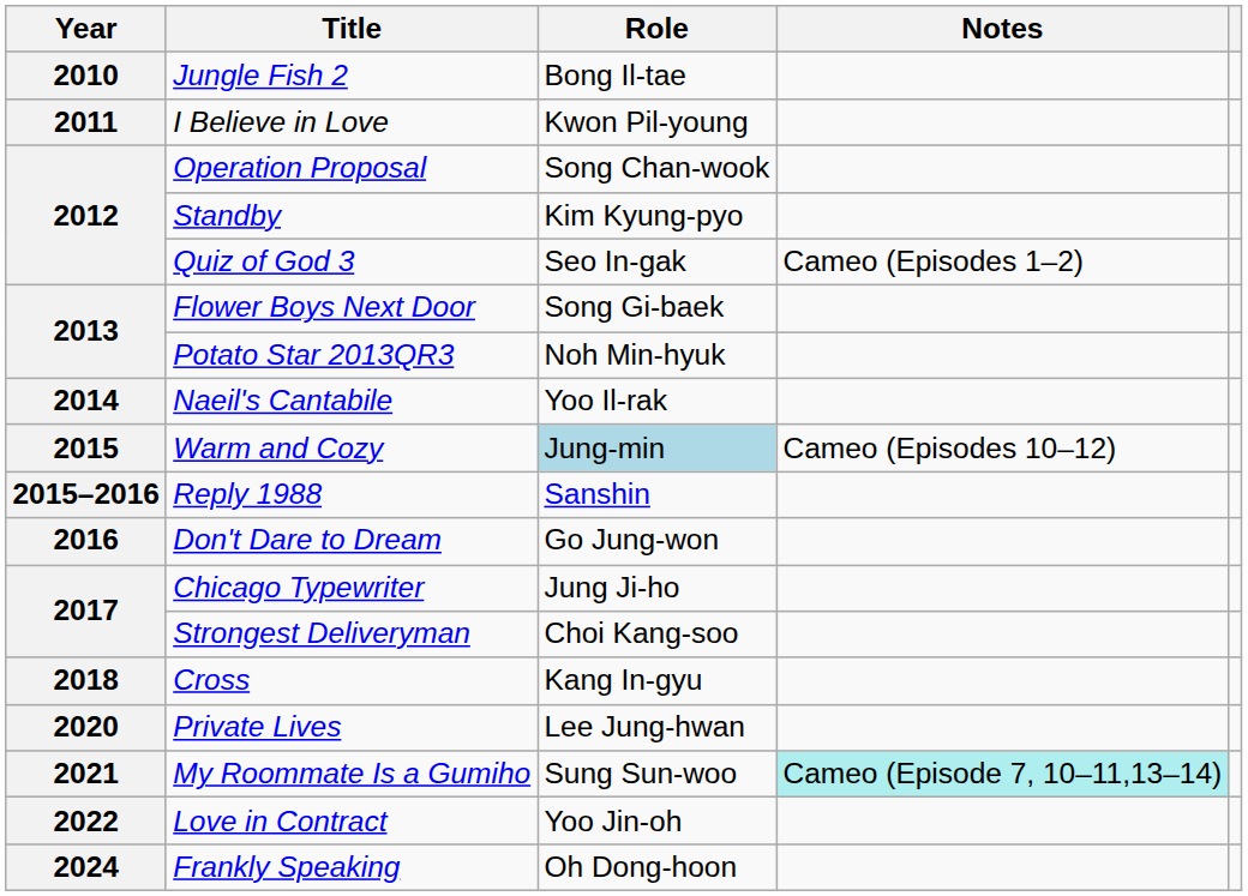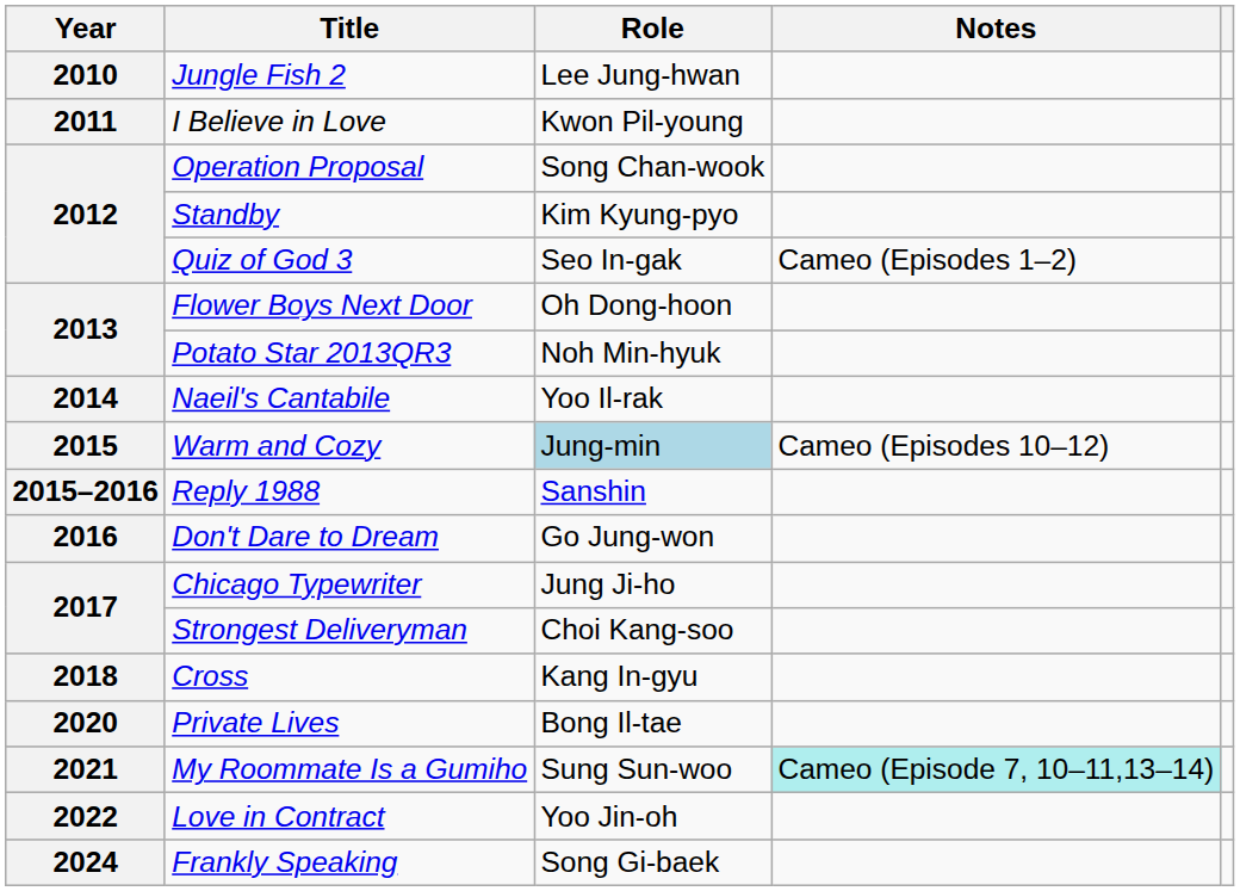Jungle Fish 2 | Role: Bong Il-tae -> Lee Jung-hwan
Flower Boys Next Door | Role: Song Gi-baek -> Oh Dong-hoon
Private Lives | Role: Lee Jung-hwan -> Bong Il-tae
Frankly Speaking | Role: Oh Dong-hoon -> Song Gi-baek
